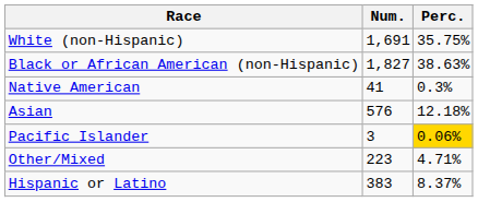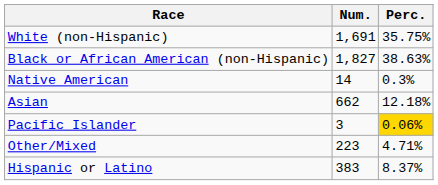Native American | Num.: 41 -> 14
Asian | Num.: 576 -> 662
